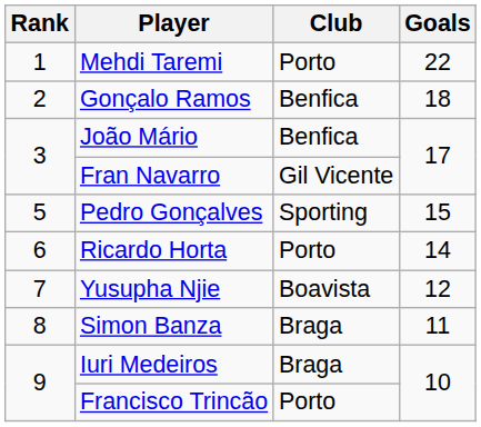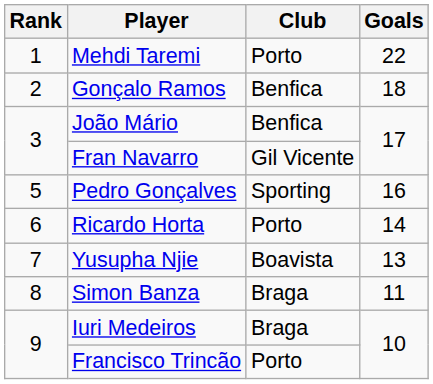Pedro Gonçalves | Goals: 15 -> 16
Yusupha Njie | Goals: 12 -> 13
